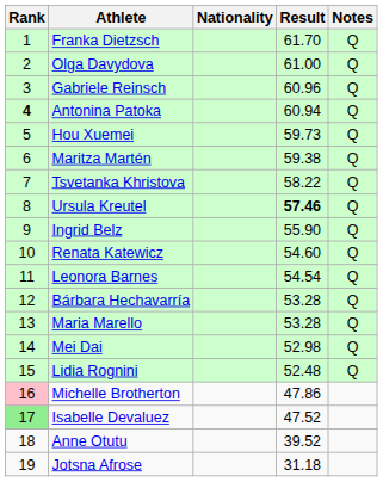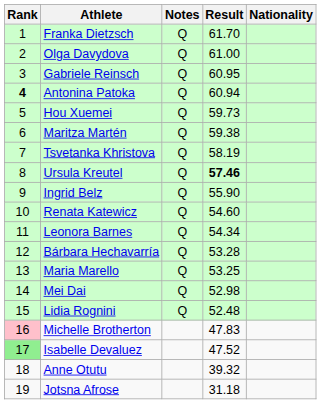columns swapped: Nationality <-> Notes
Gabriele Reinsch | Result: 60.96 -> 60.95
Tsvetanka Khristova | Result: 58.22 -> 58.19
Leonora Barnes | Result: 54.54 -> 54.34
Maria Marello | Result: 53.28 -> 53.25
Michelle Brotherton | Result: 47.86 -> 47.83
Anne Otutu | Result: 39.52 -> 39.32
